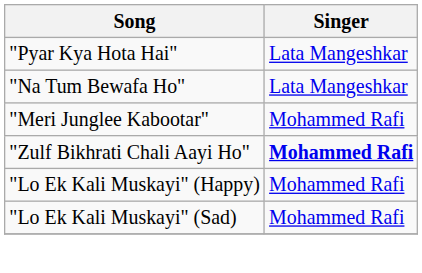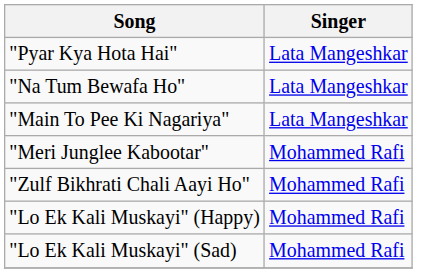+ row: "Main To Pee Ki Nagariya" | Lata Mangeshkar
"Zulf Bikhrati Chali Aayi Ho" | Singer: bold -> normal
